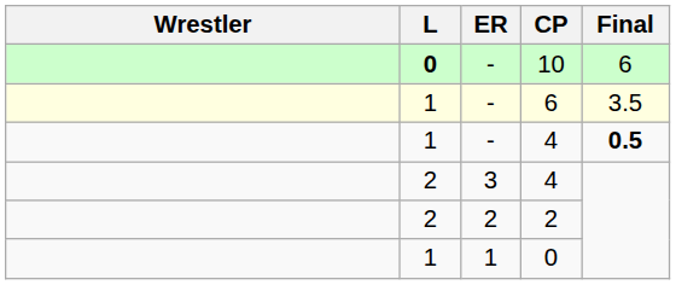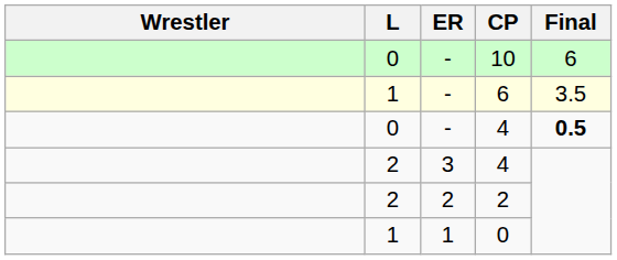10 | L: bold -> normal
- / 4 | L: 1 -> 0
